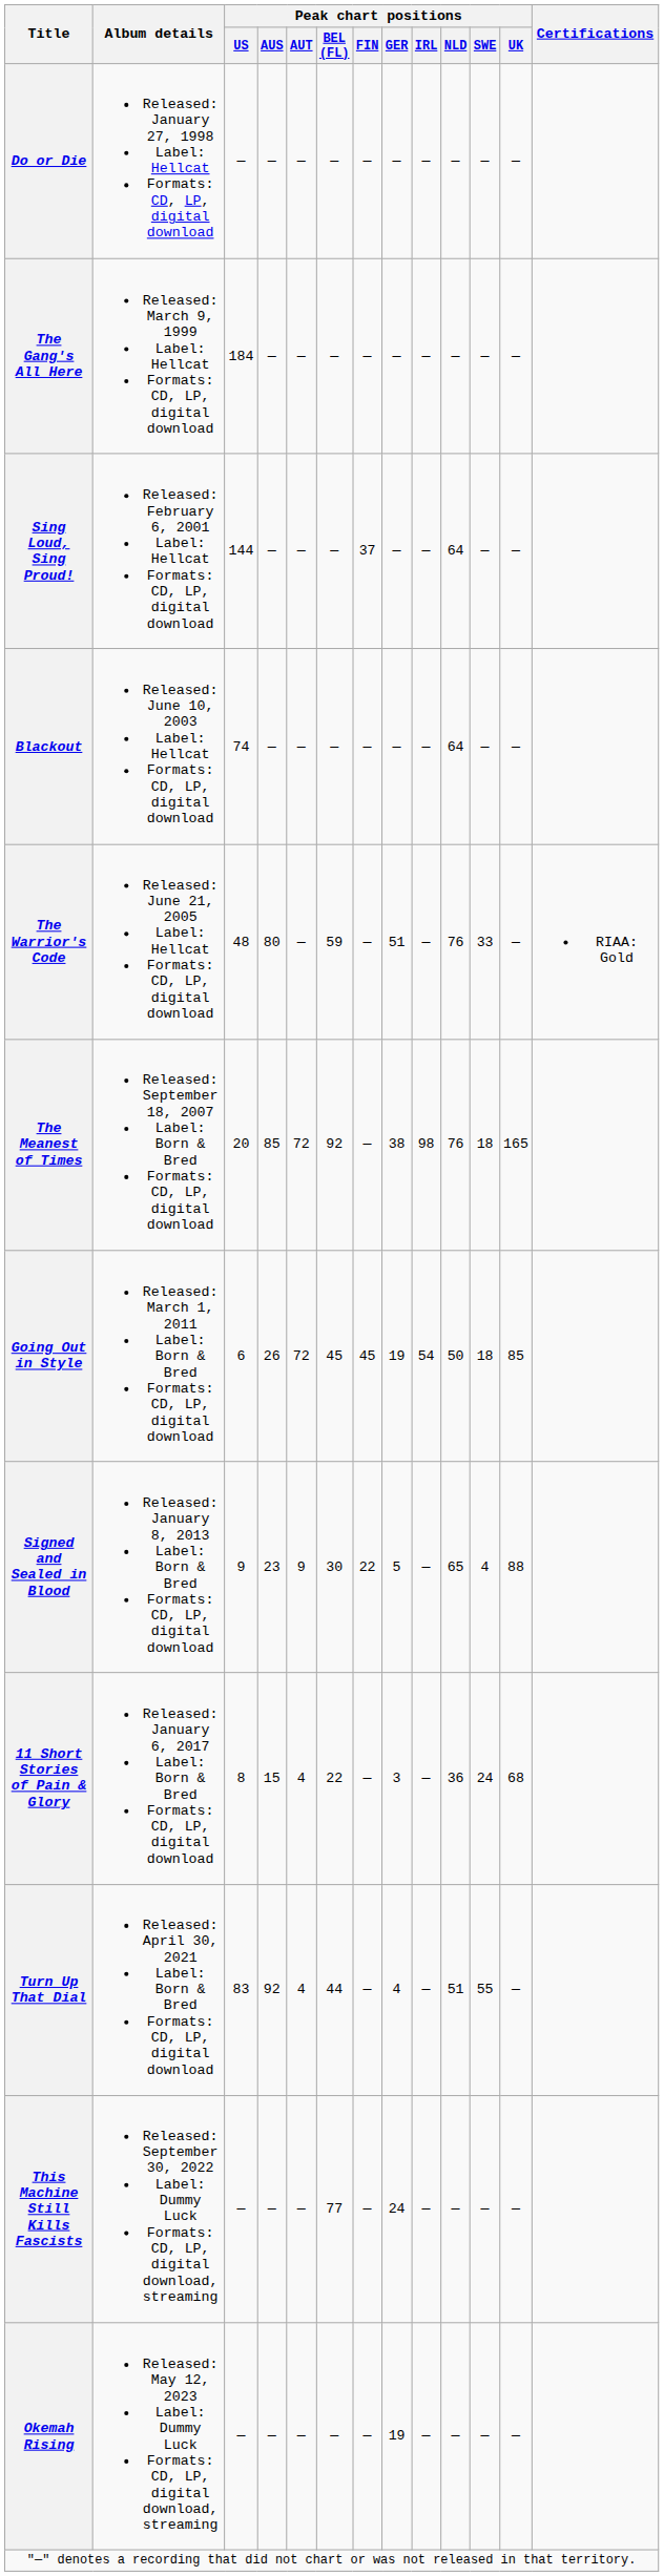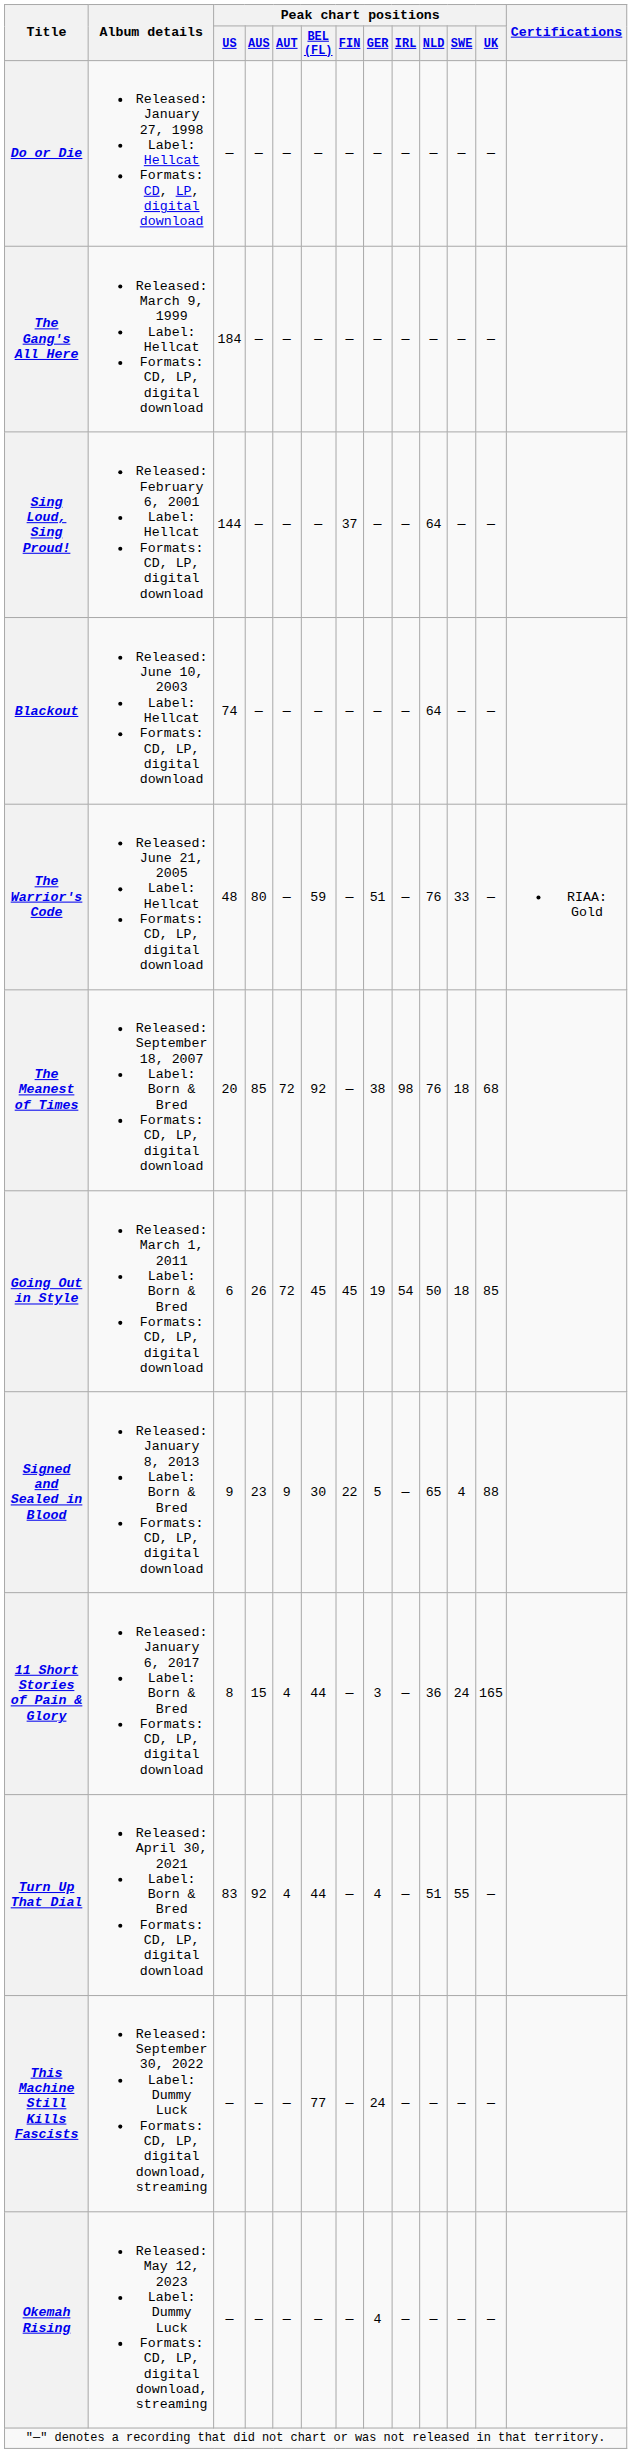The Meanest of Times | Peak chart positions / UK: 165 -> 68
11 Short Stories of Pain & Glory | Peak chart positions / BEL (FL): 22 -> 44
11 Short Stories of Pain & Glory | Peak chart positions / UK: 68 -> 165
Okemah Rising | Peak chart positions / GER: 19 -> 4
